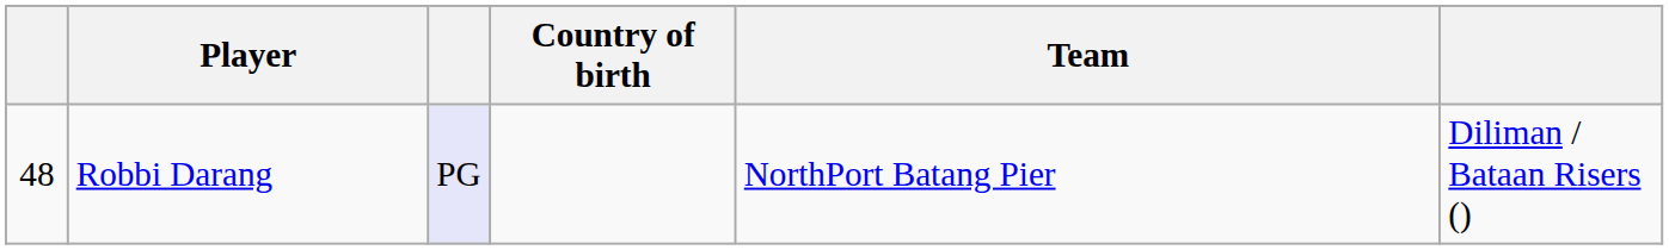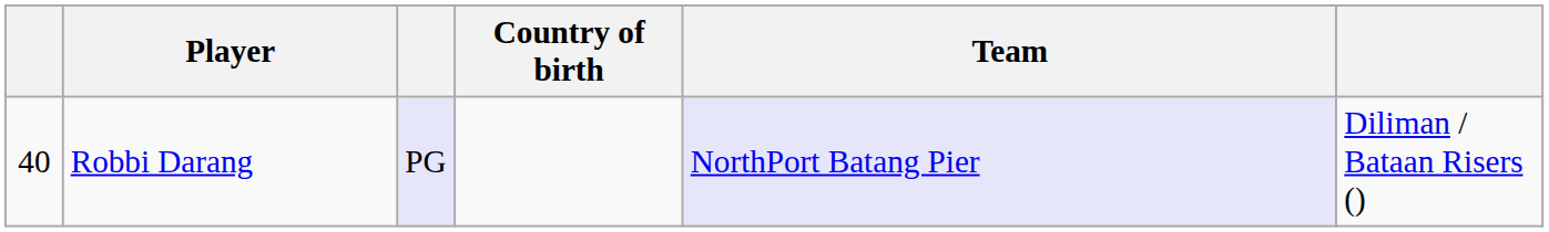Robbi Darang | column 1: 48 -> 40
Robbi Darang | Team: no background -> lavender background
